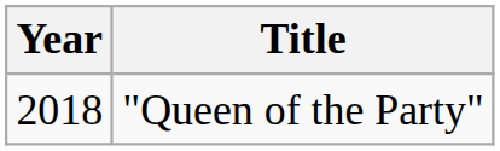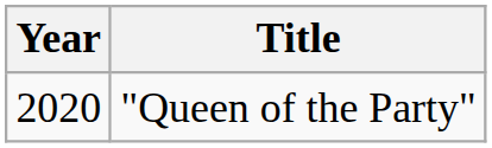"Queen of the Party" | Year: 2018 -> 2020
